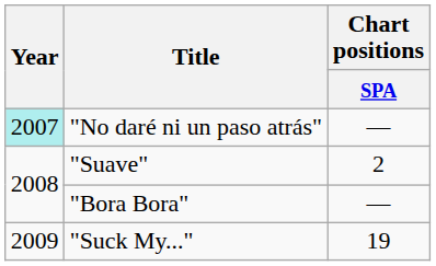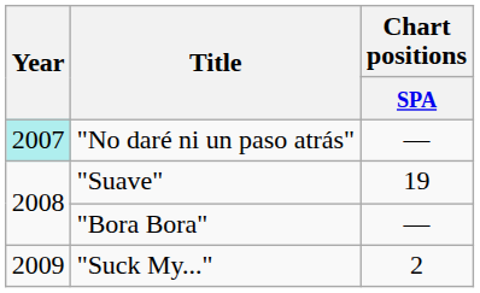"Suave" | Chart positions / SPA: 2 -> 19
"Suck My..." | Chart positions / SPA: 19 -> 2
